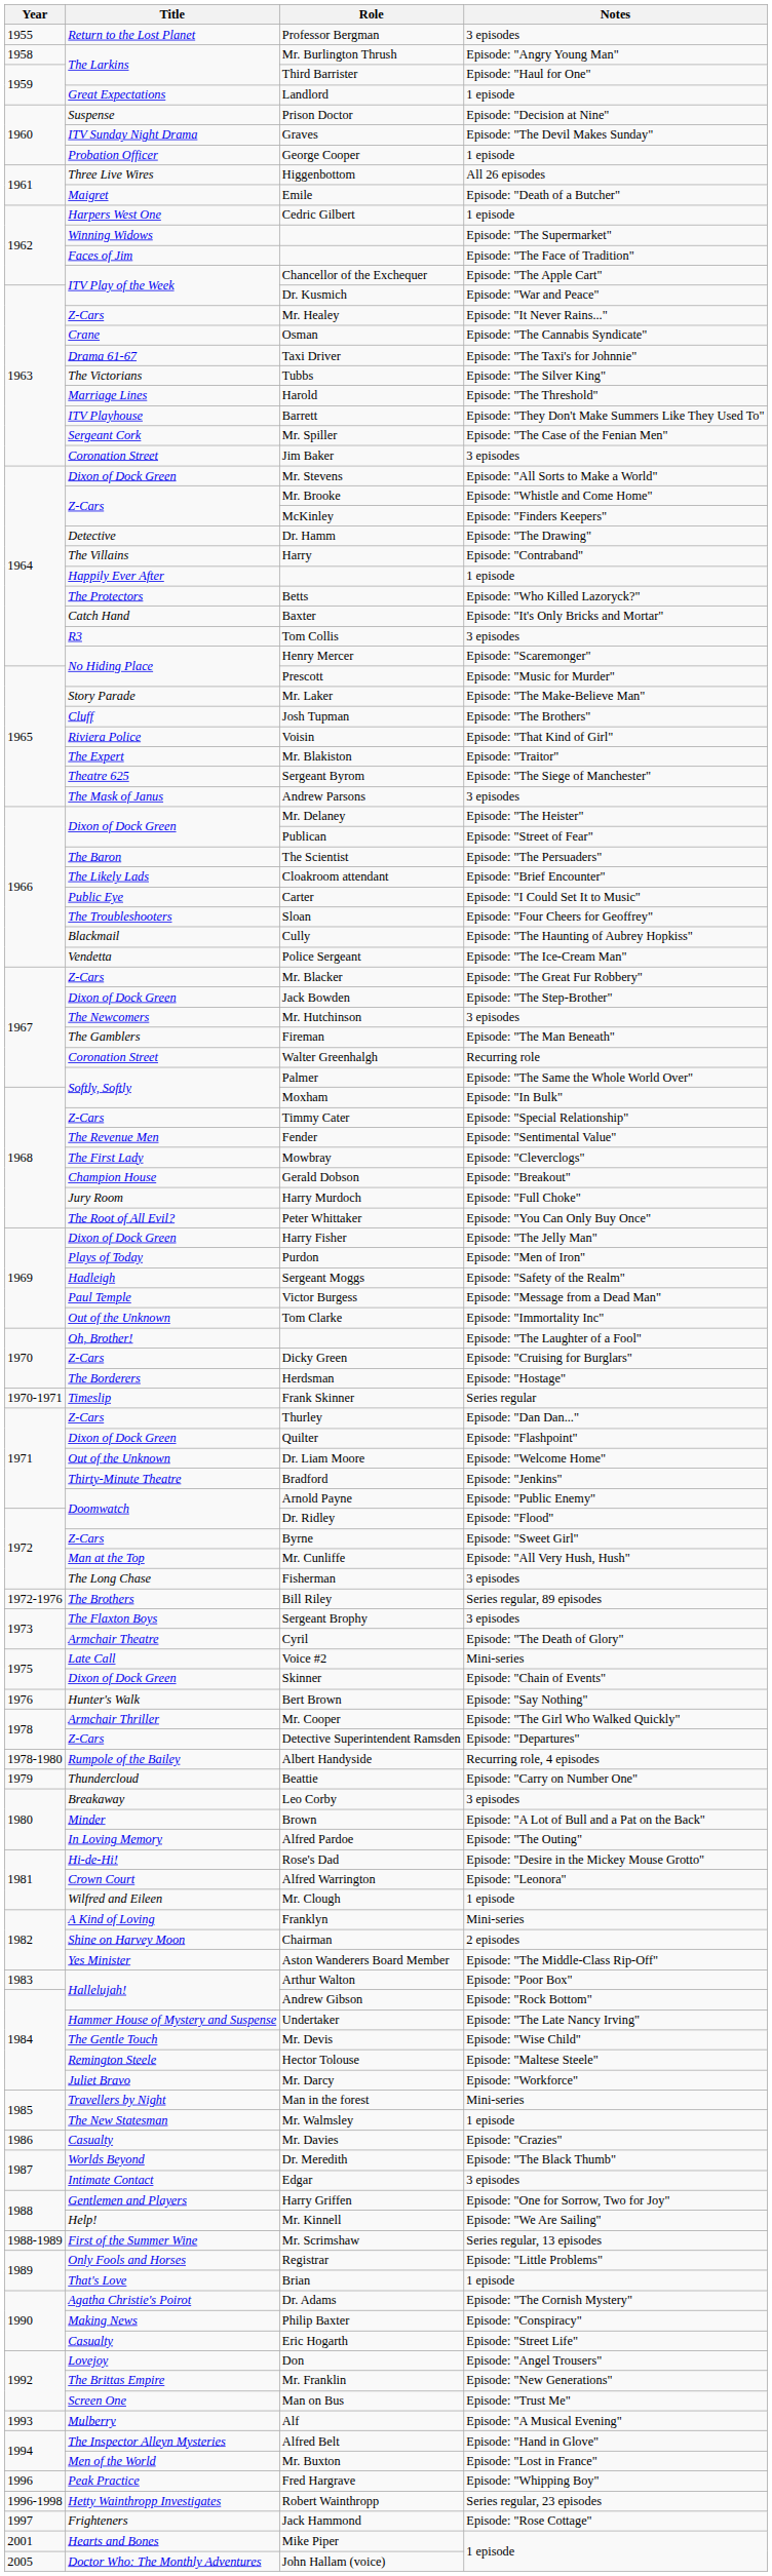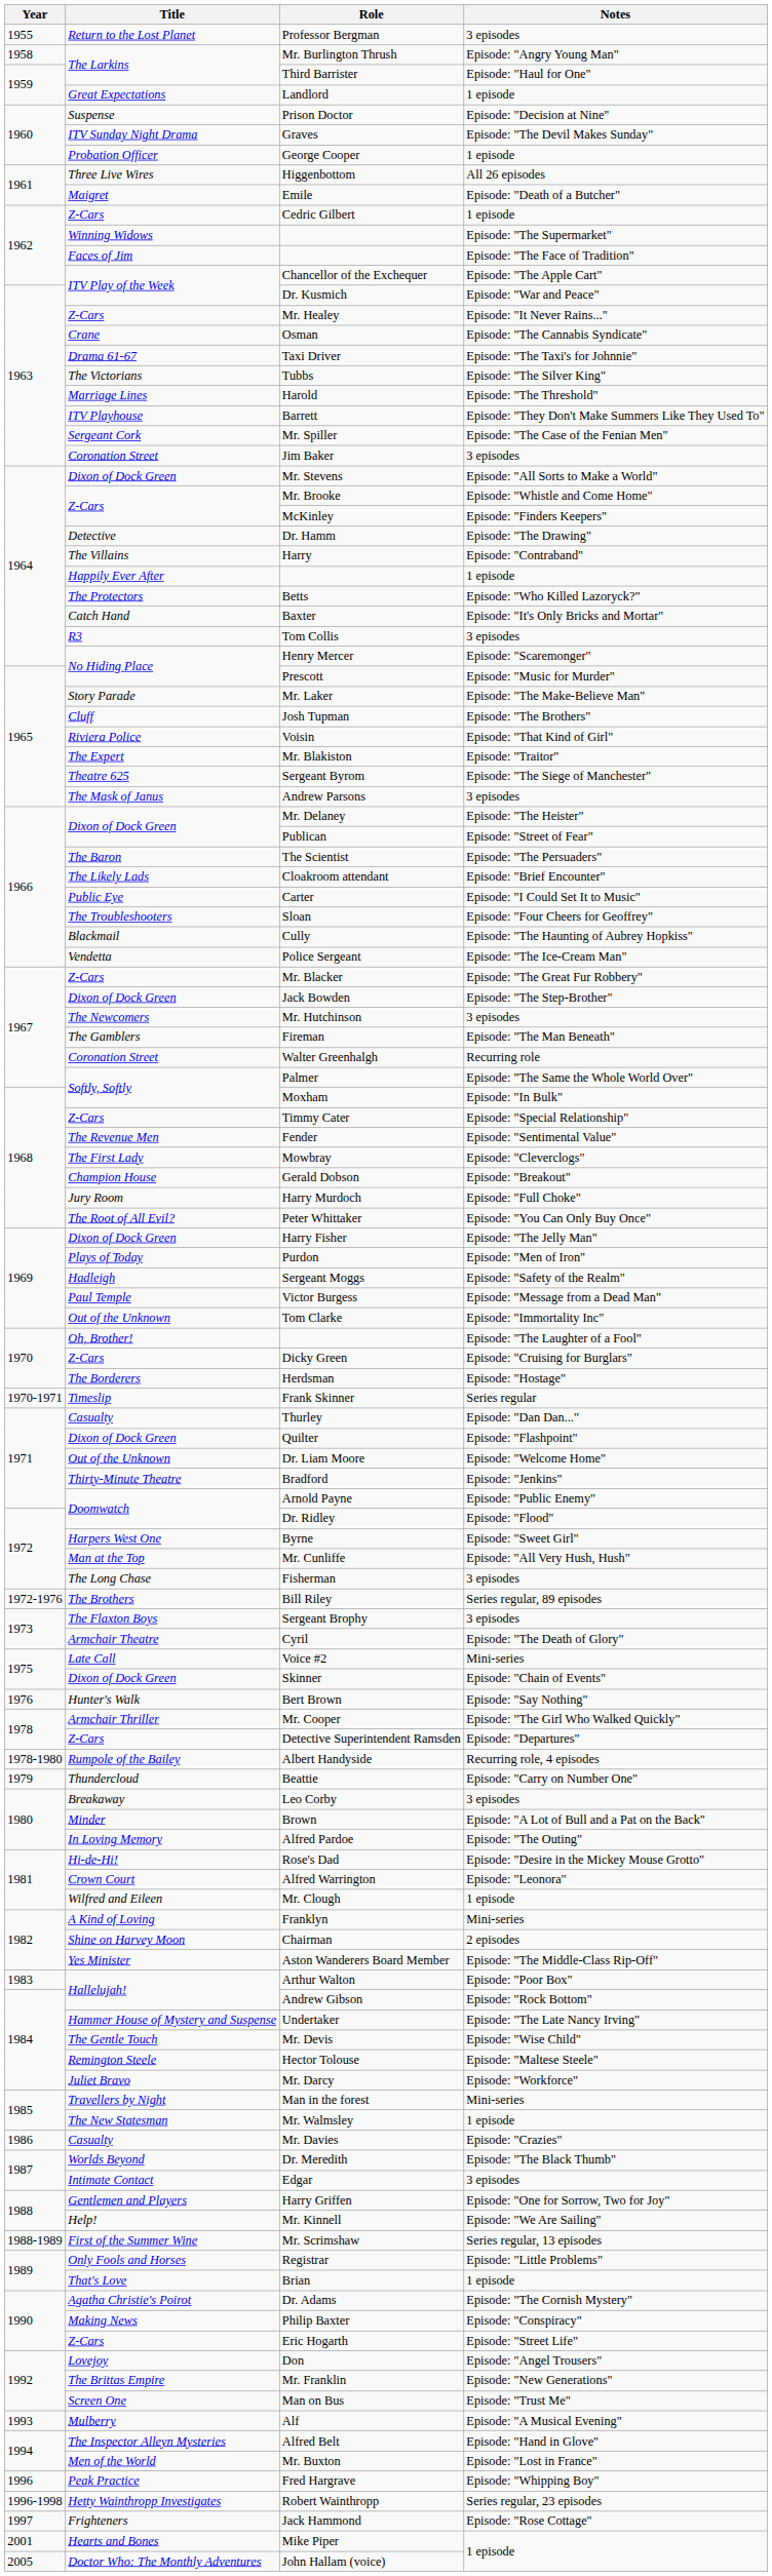Cedric Gilbert | Title: Harpers West One -> Z-Cars
Thurley | Title: Z-Cars -> Casualty
Byrne | Title: Z-Cars -> Harpers West One
Eric Hogarth | Title: Casualty -> Z-Cars
